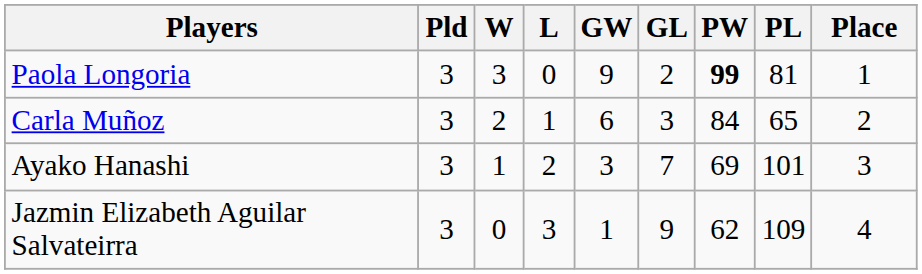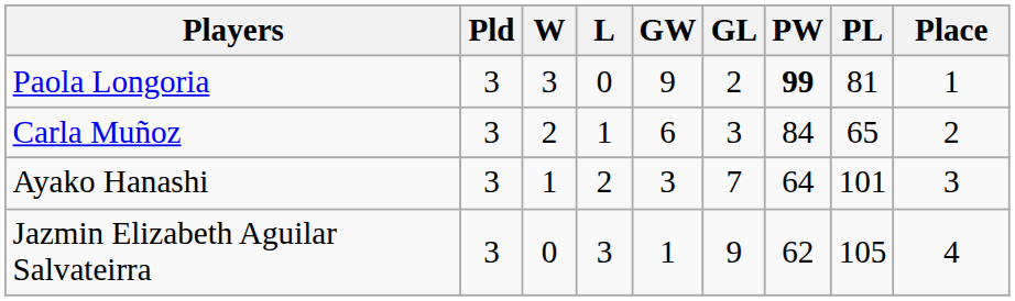Ayako Hanashi | PW: 69 -> 64
Jazmin Elizabeth Aguilar Salvateirra | PL: 109 -> 105
